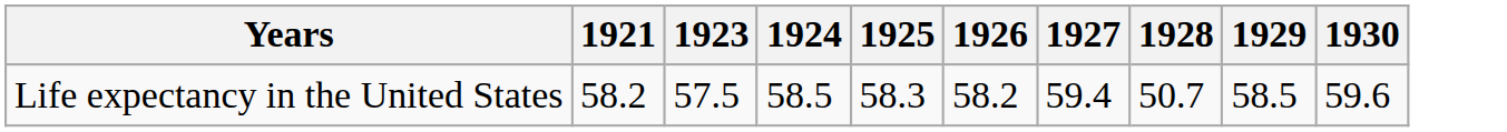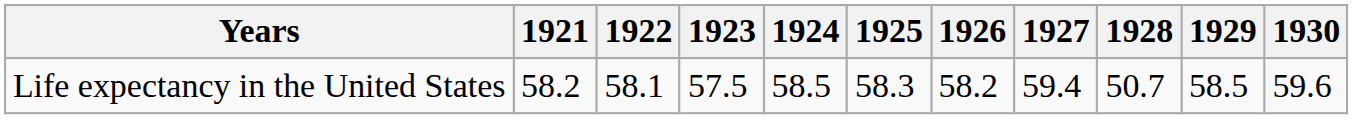+ column: 1922 | 58.1
